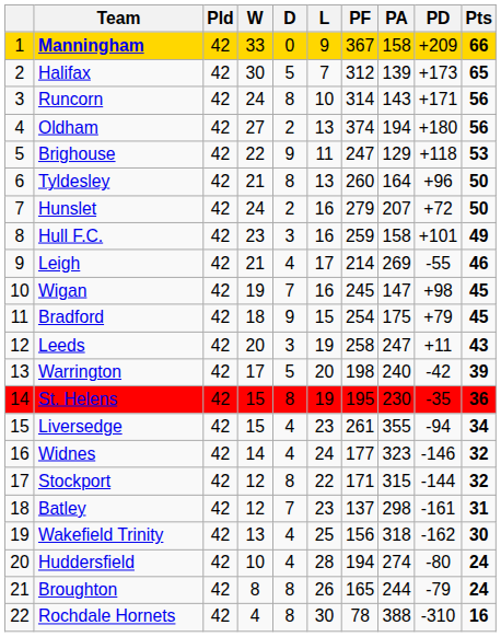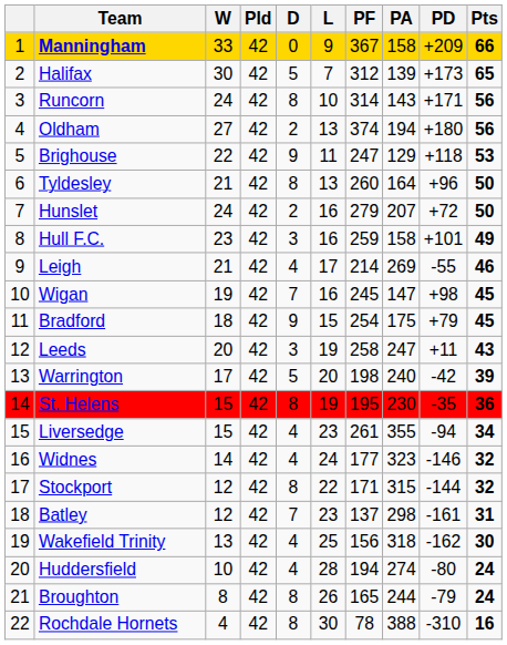columns swapped: Pld <-> W
